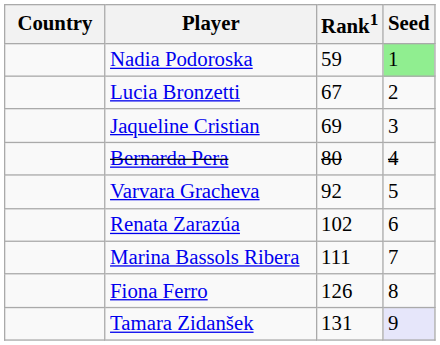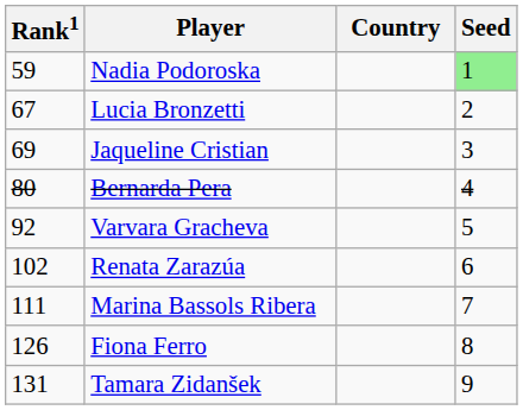columns swapped: Country <-> Rank1
Tamara Zidanšek | Seed: lavender background -> no background
